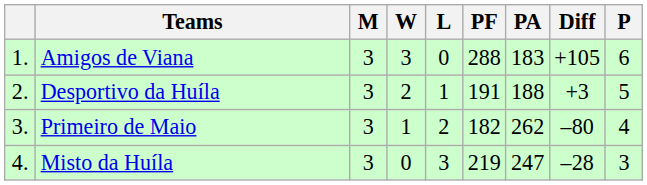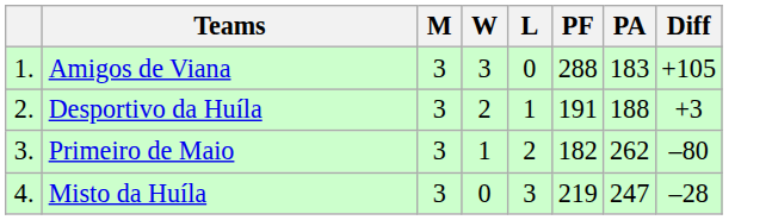- column: P | 6 | 5 | 4 | 3
